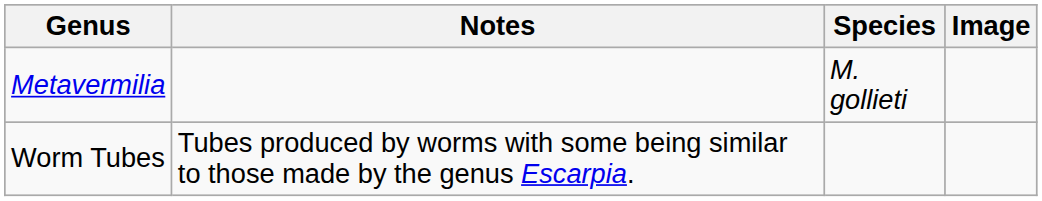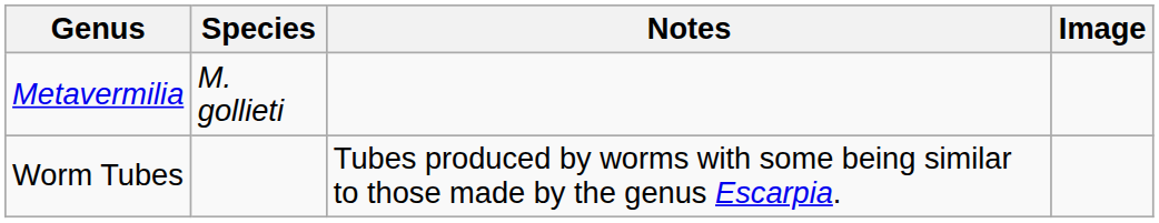columns swapped: Species <-> Notes
